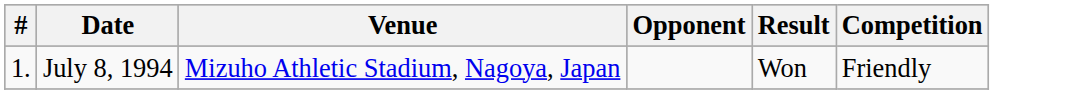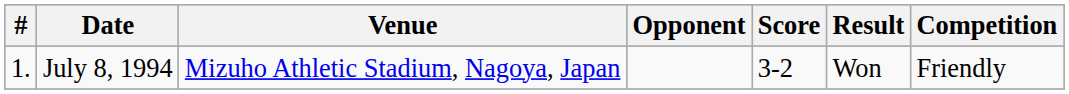+ column: Score | 3-2
